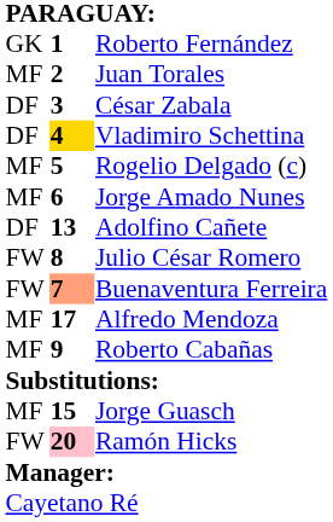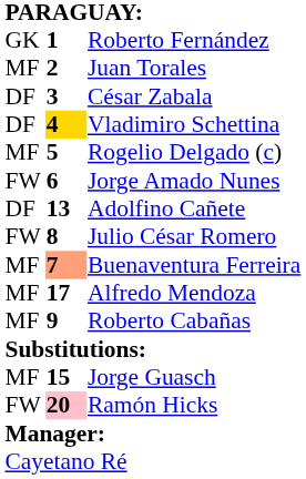Jorge Amado Nunes | column 1: MF -> FW
Buenaventura Ferreira | column 1: FW -> MF
